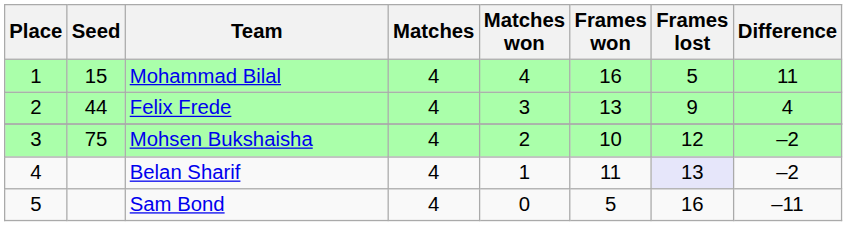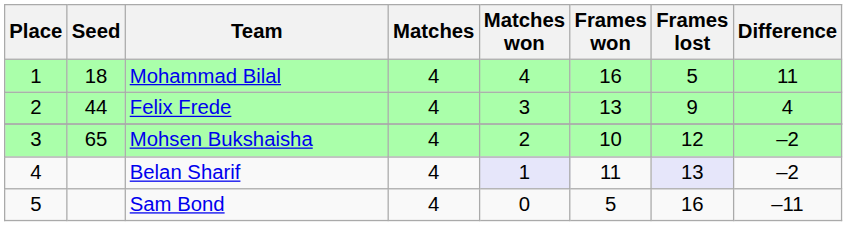Mohammad Bilal | Seed: 15 -> 18
Mohsen Bukshaisha | Seed: 75 -> 65
Belan Sharif | Matches won: no background -> lavender background
